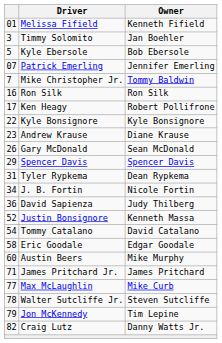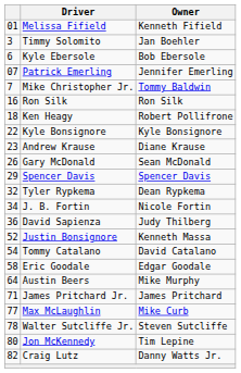Kyle Ebersole | column 1: 5 -> 6
Ken Heagy | column 1: 17 -> 18
Tyler Rypkema | column 1: 31 -> 32
Austin Beers | column 1: 60 -> 64
Jon McKennedy | column 1: 79 -> 80
